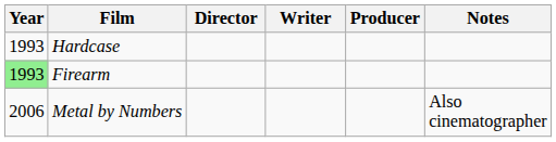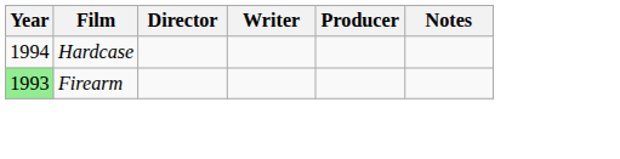Hardcase | Year: 1993 -> 1994
- row: 2006 | Metal by Numbers | Also cinematographer
